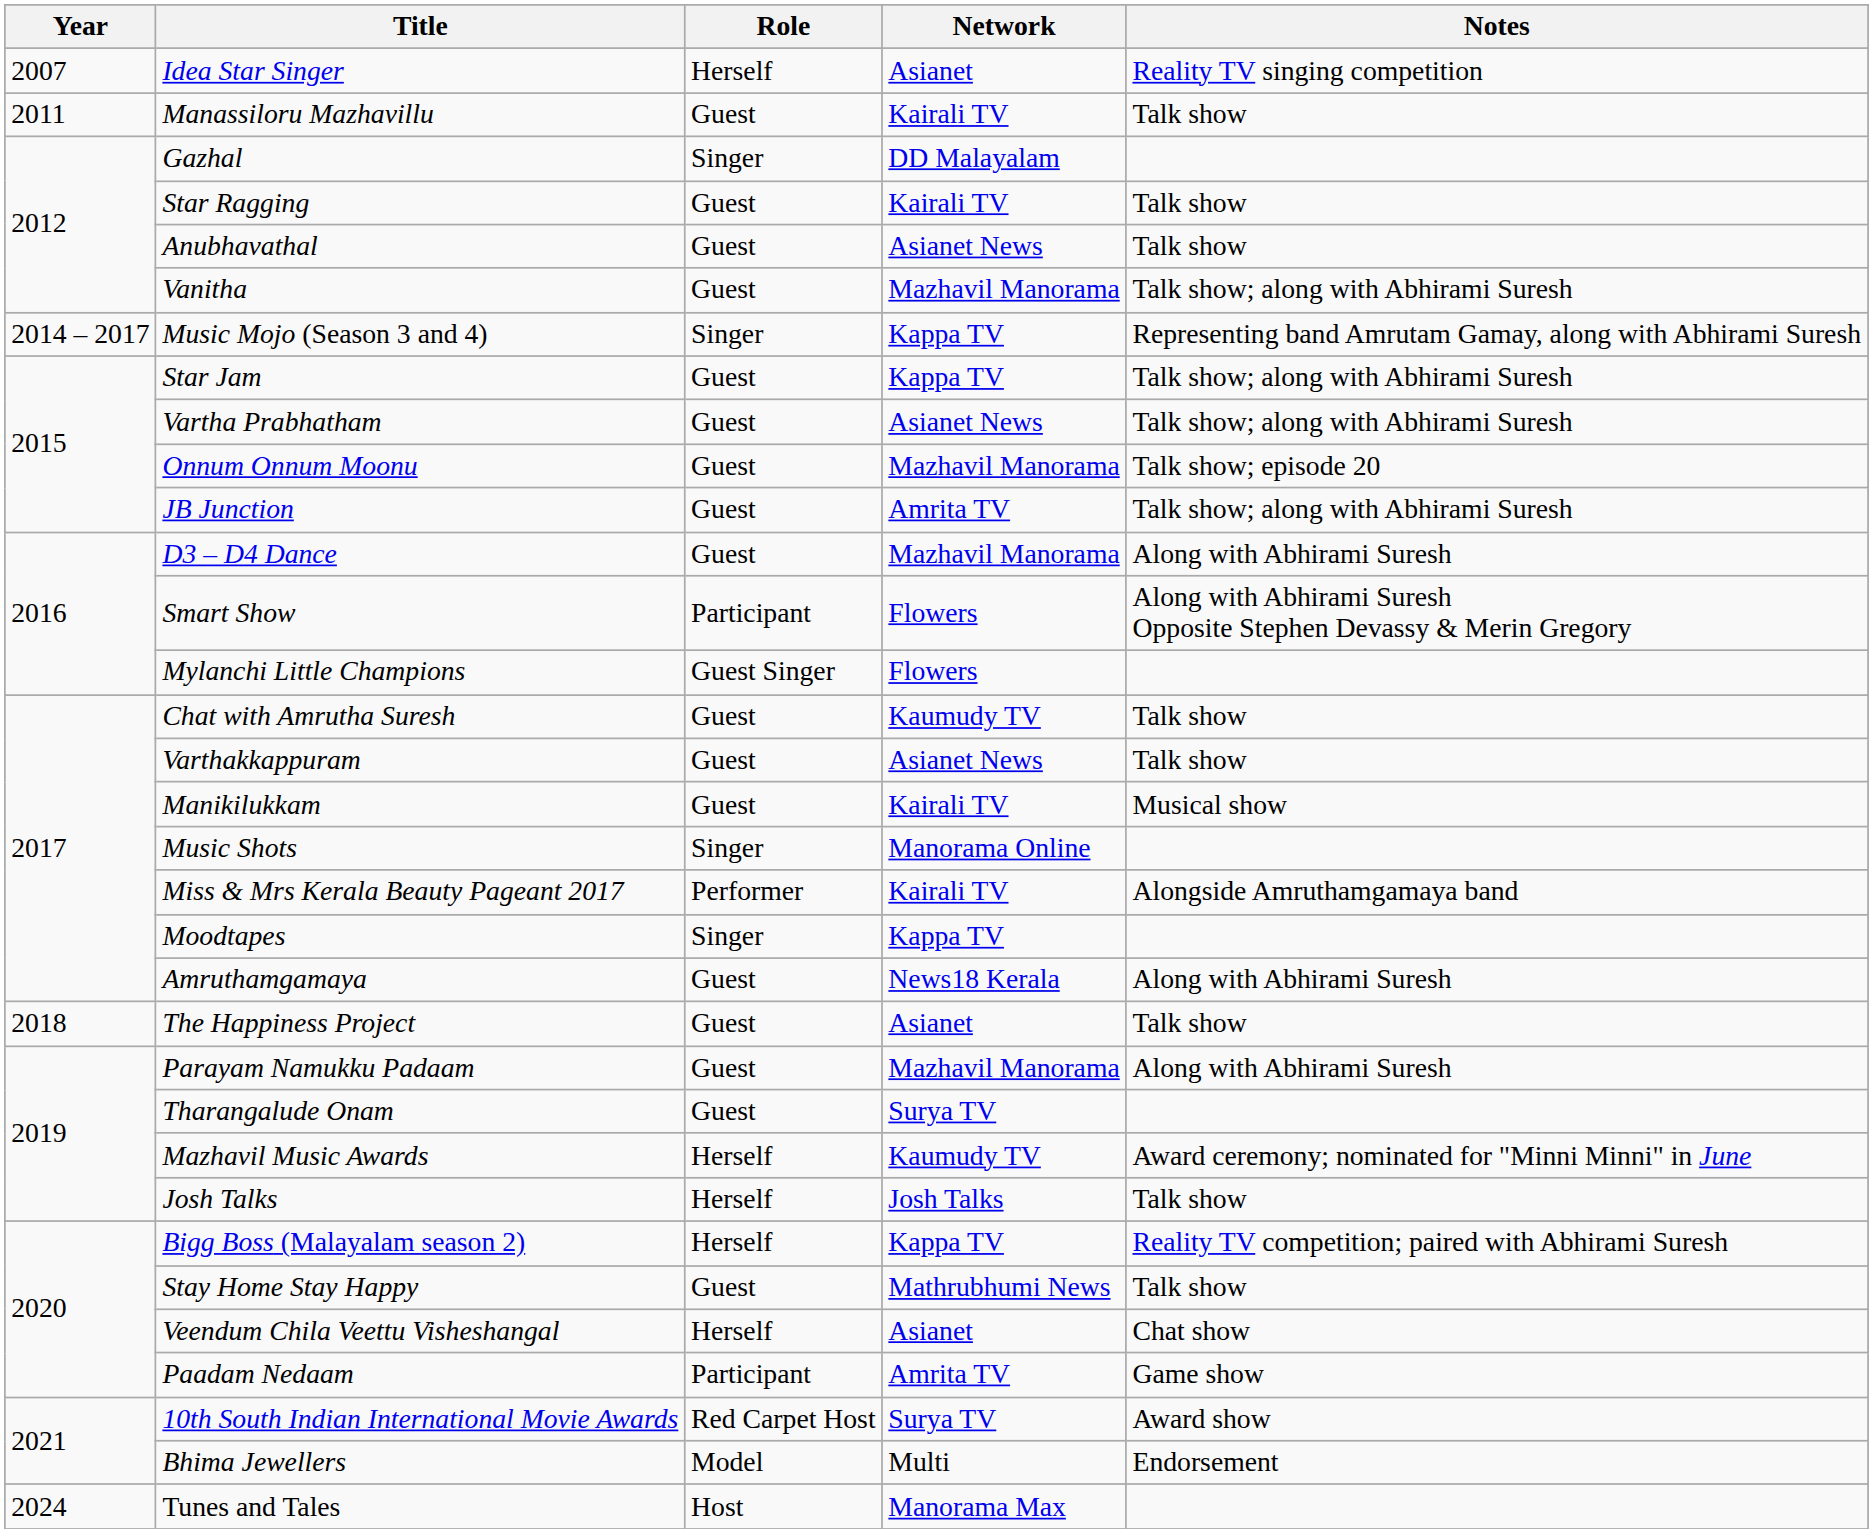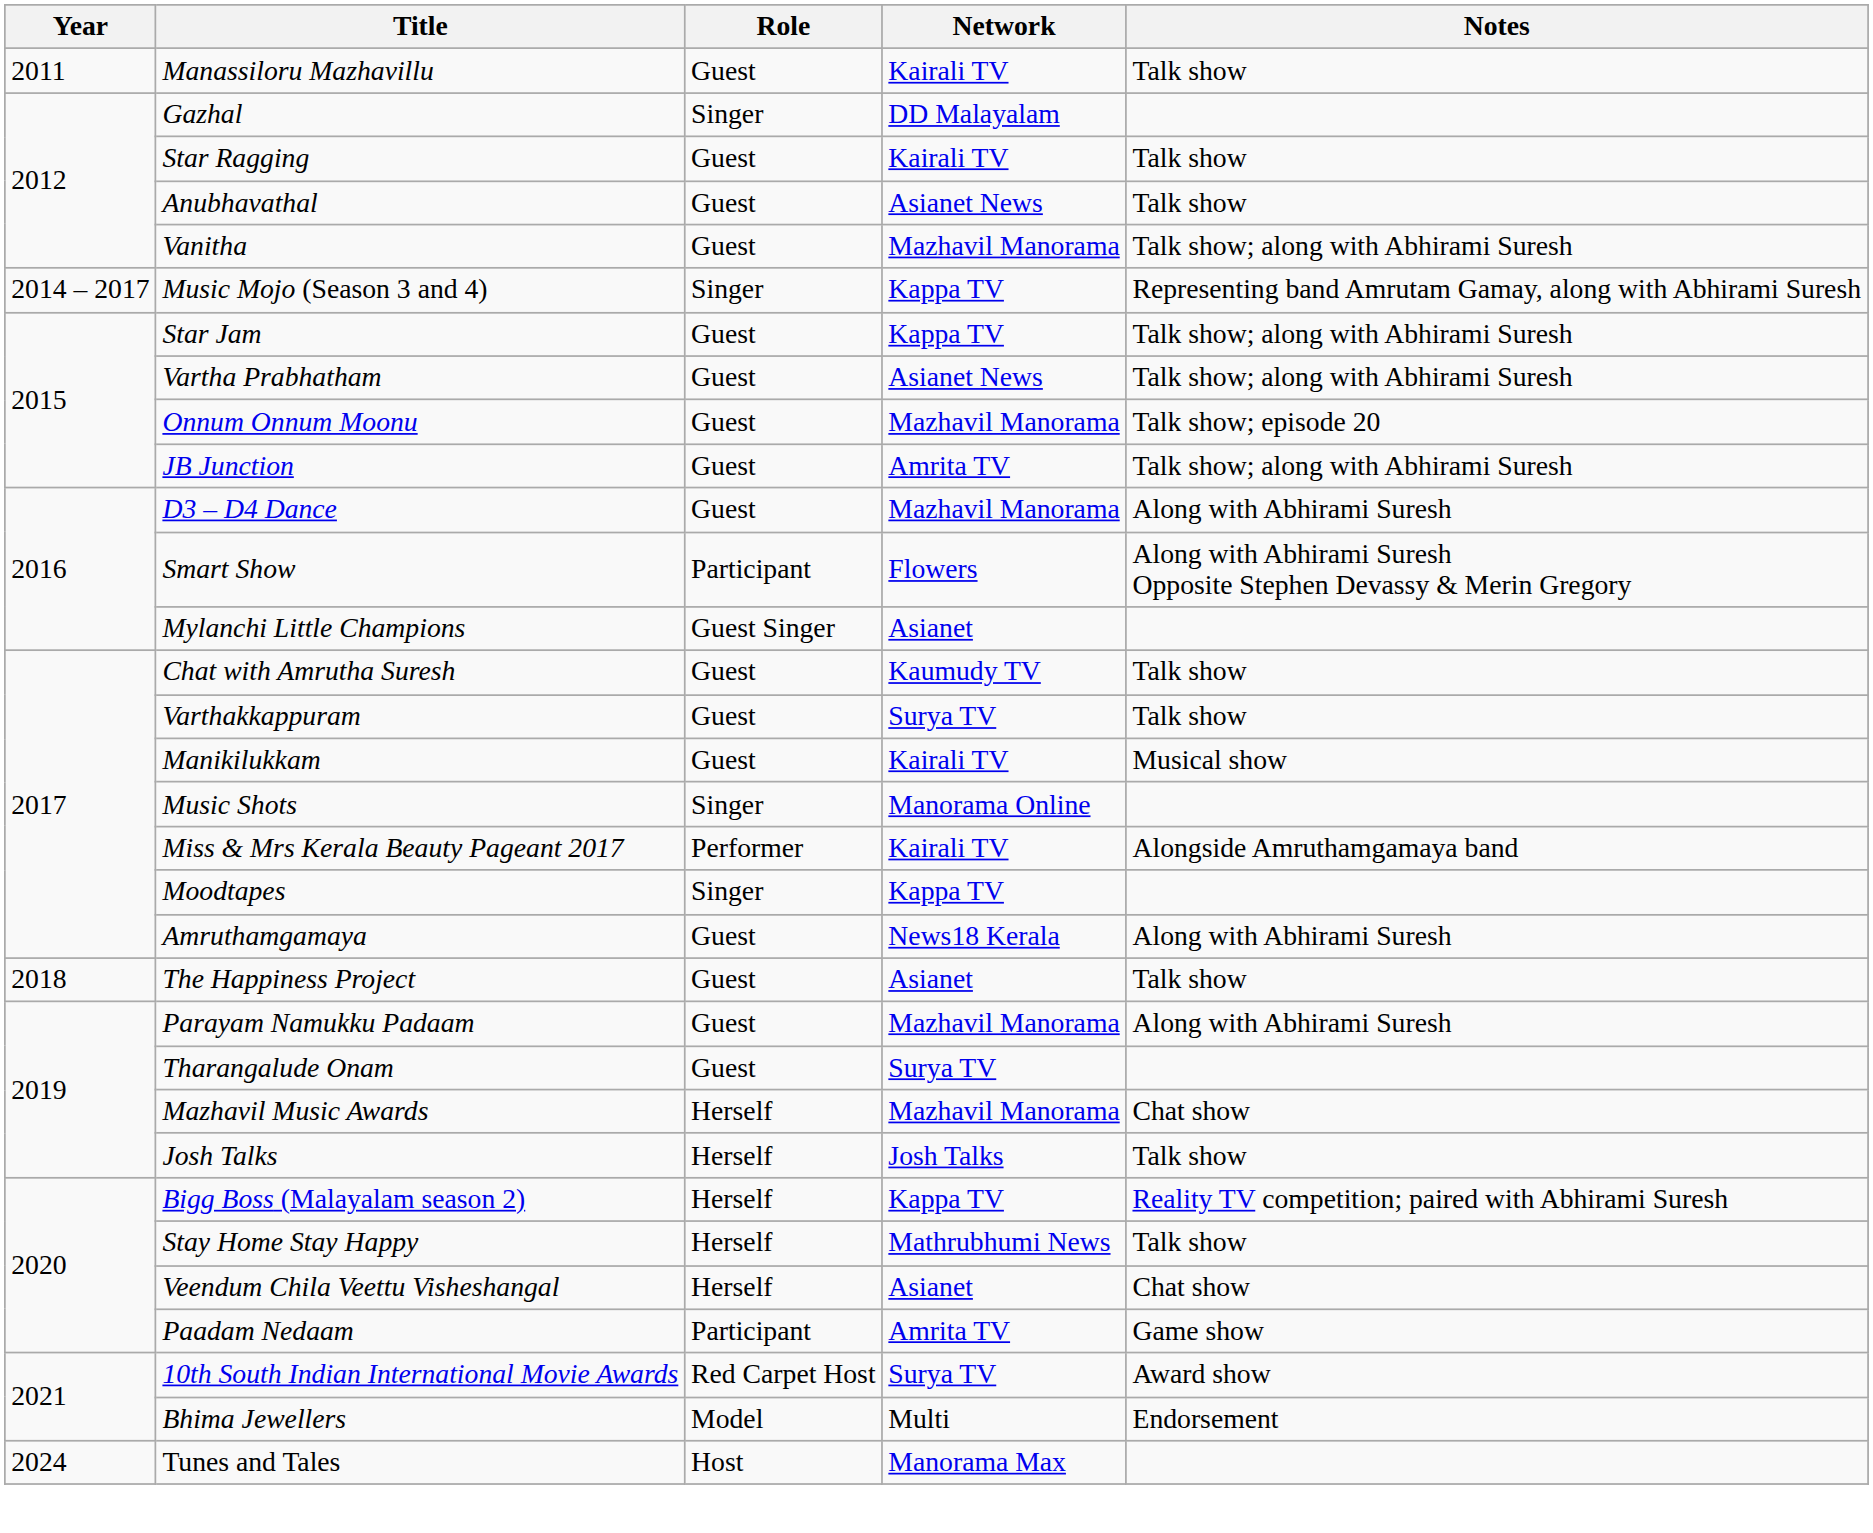- row: 2007 | Idea Star Singer | Herself | Asianet | Reality TV singing competition
Mylanchi Little Champions | Network: Flowers -> Asianet
Varthakkappuram | Network: Asianet News -> Surya TV
Mazhavil Music Awards | Network: Kaumudy TV -> Mazhavil Manorama
Mazhavil Music Awards | Notes: Award ceremony; nominated for "Minni Minni" in June -> Chat show
Stay Home Stay Happy | Role: Guest -> Herself
